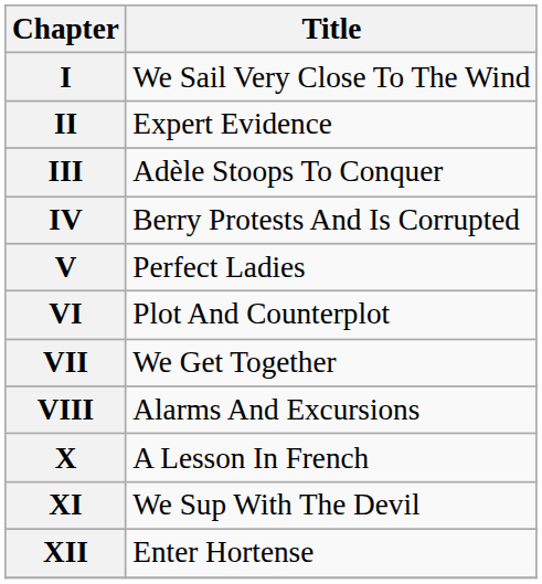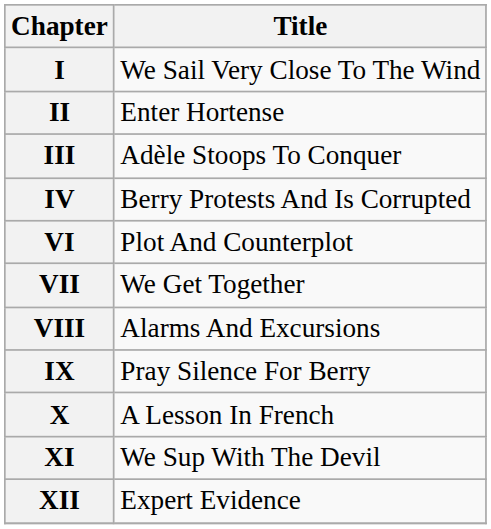II | Title: Expert Evidence -> Enter Hortense
- row: V | Perfect Ladies
+ row: IX | Pray Silence For Berry
XII | Title: Enter Hortense -> Expert Evidence
